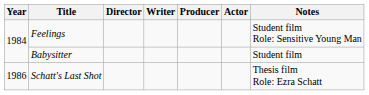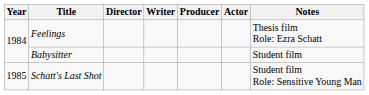Feelings | Notes: Student film Role: Sensitive Young Man -> Thesis film Role: Ezra Schatt
Schatt's Last Shot | Year: 1986 -> 1985
Schatt's Last Shot | Notes: Thesis film Role: Ezra Schatt -> Student film Role: Sensitive Young Man
